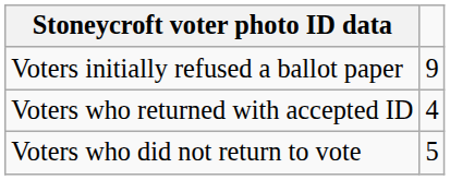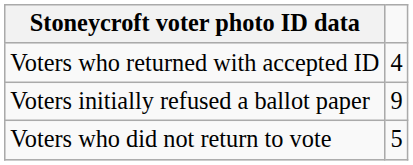rows swapped: Voters initially refused a ballot paper <-> Voters who returned with accepted ID
